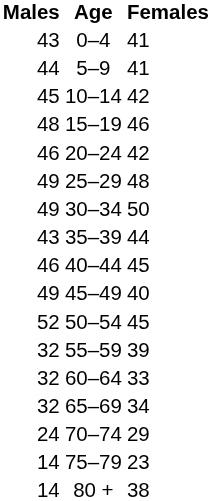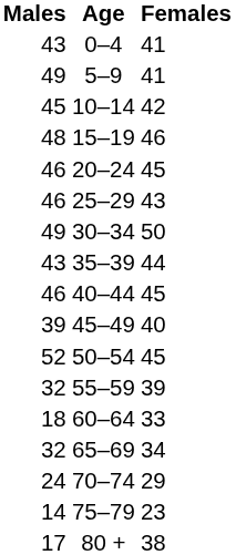5–9 | Males: 44 -> 49
20–24 | Females: 42 -> 45
25–29 | Males: 49 -> 46
25–29 | Females: 48 -> 43
45–49 | Males: 49 -> 39
60–64 | Males: 32 -> 18
80 + | Males: 14 -> 17
